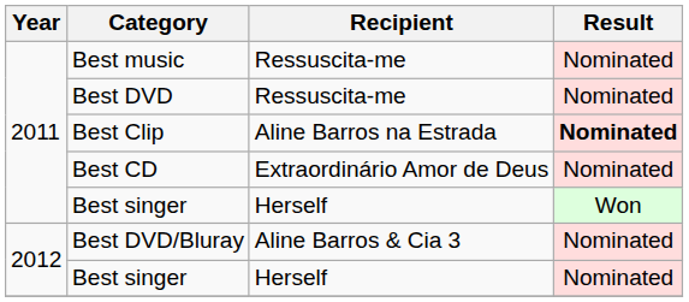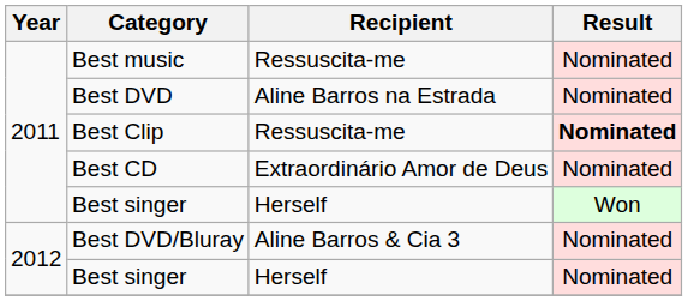Best DVD | Recipient: Ressuscita-me -> Aline Barros na Estrada
Best Clip | Recipient: Aline Barros na Estrada -> Ressuscita-me
